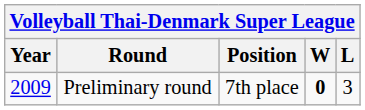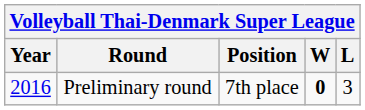Preliminary round | Year: 2009 -> 2016
